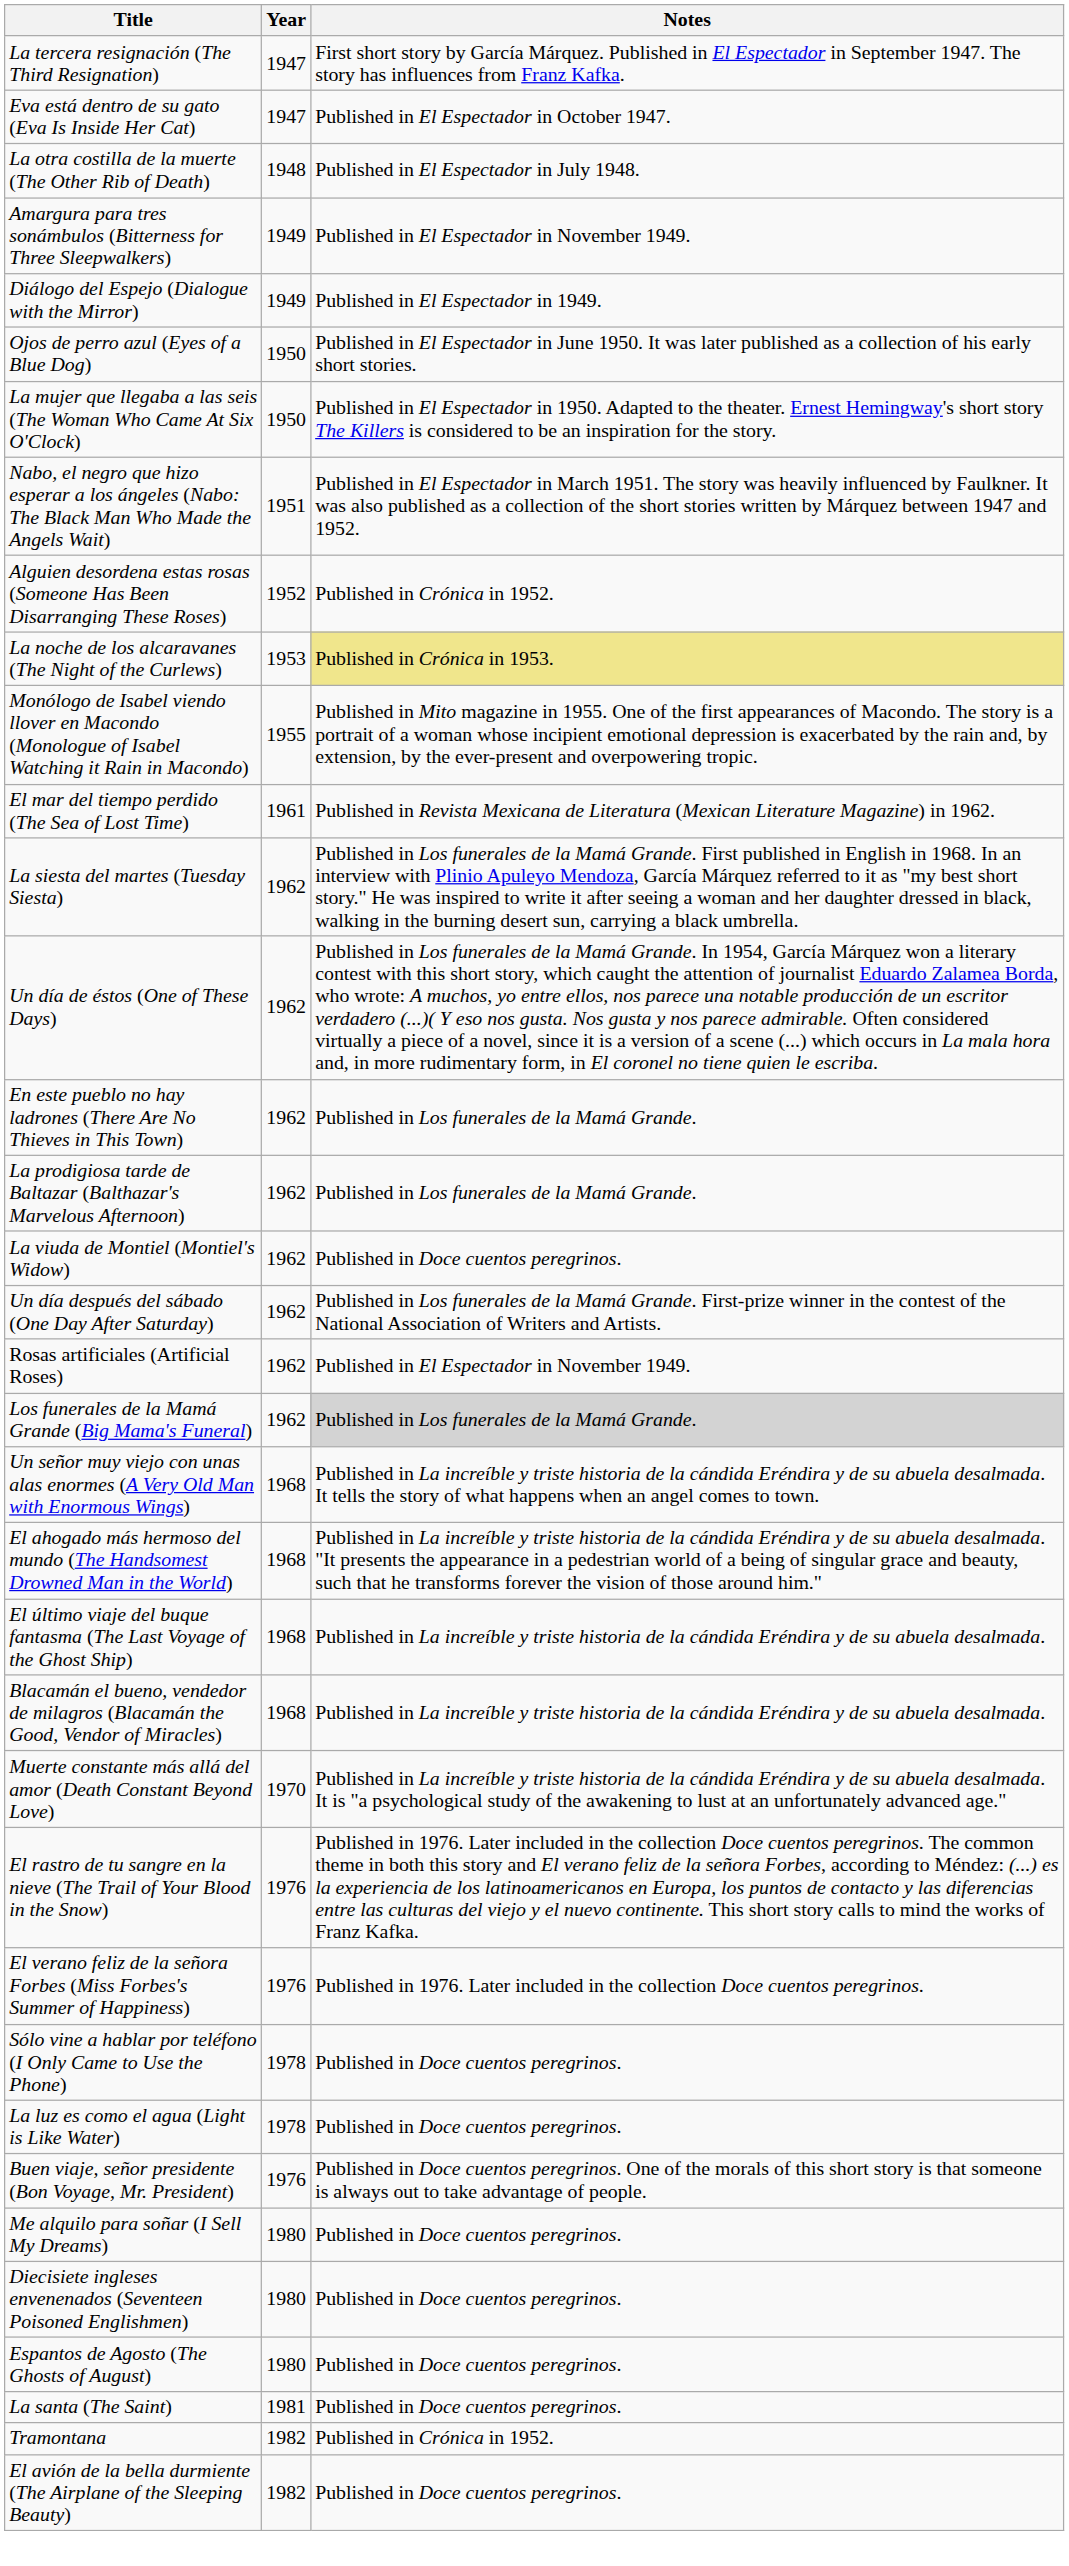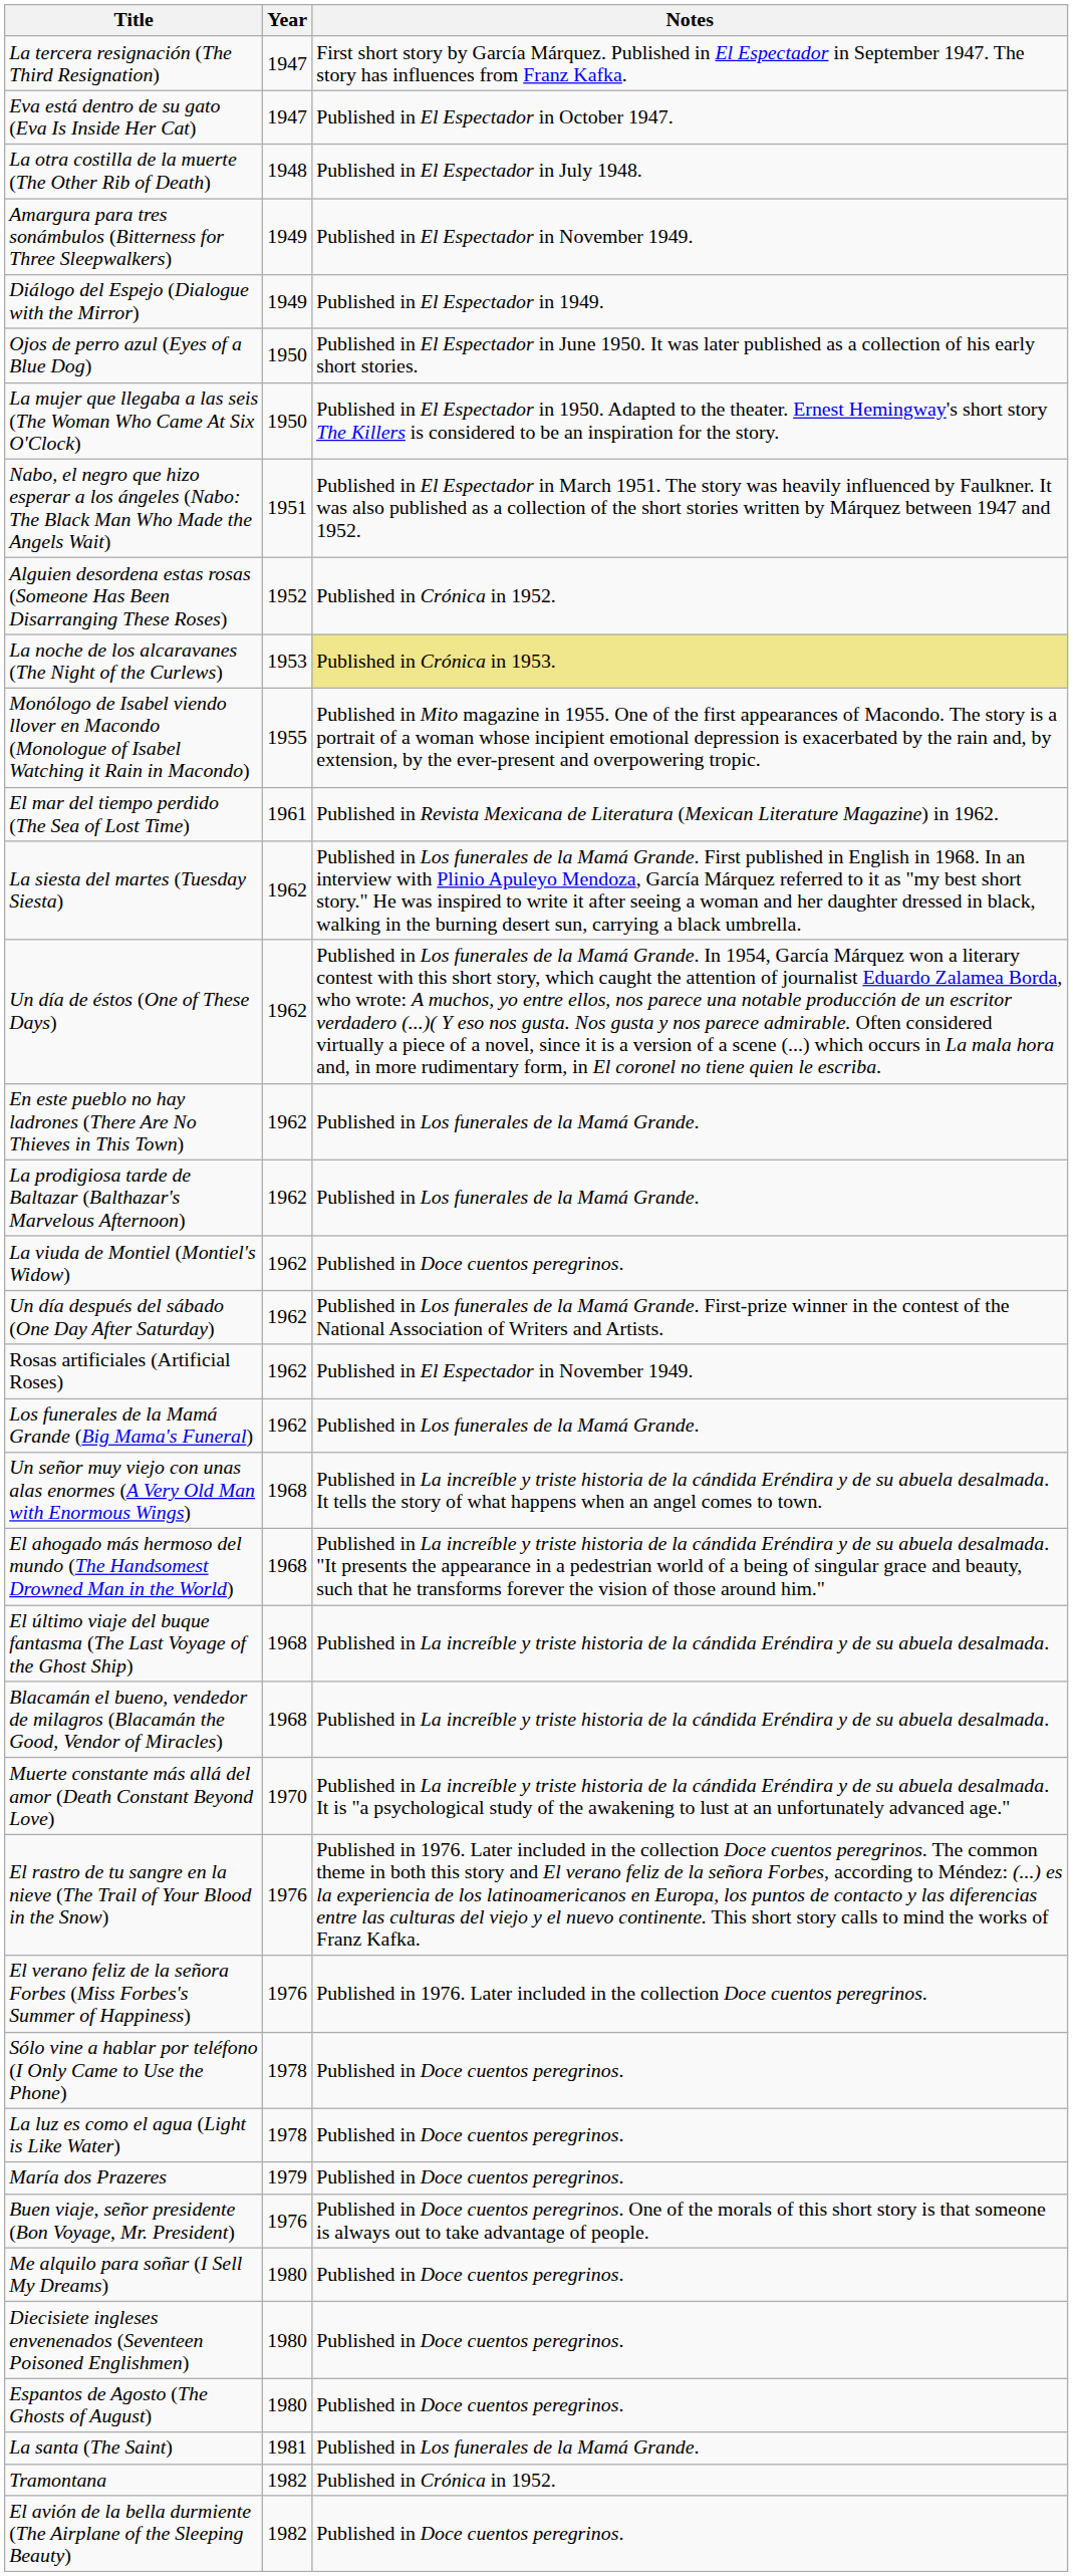Los funerales de la Mamá Grande (Big Mama's Funeral) | Notes: lightgrey background -> no background
+ row: María dos Prazeres | 1979 | Published in Doce cuentos peregrinos.
La santa (The Saint) | Notes: Published in Doce cuentos peregrinos. -> Published in Los funerales de la Mamá Grande.
